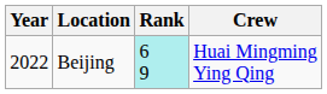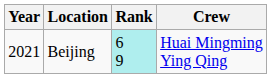Beijing | Year: 2022 -> 2021
